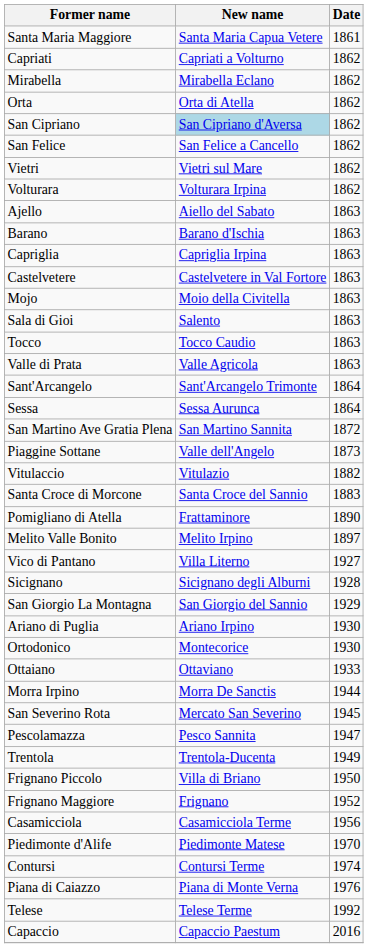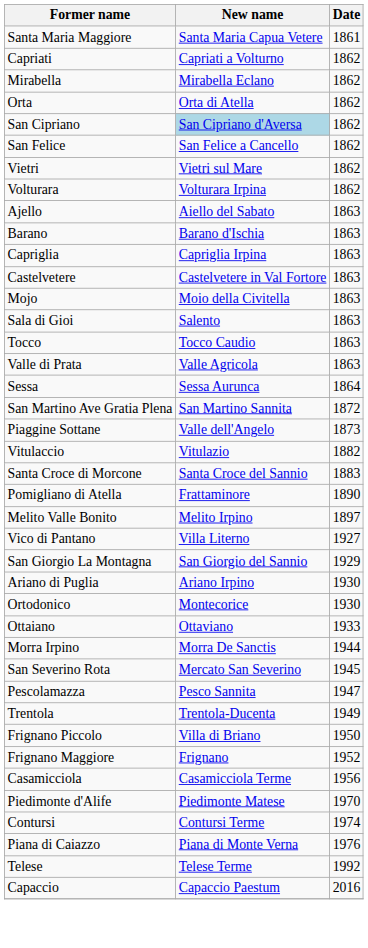- row: Sant'Arcangelo | Sant'Arcangelo Trimonte | 1864
- row: Sicignano | Sicignano degli Alburni | 1928
